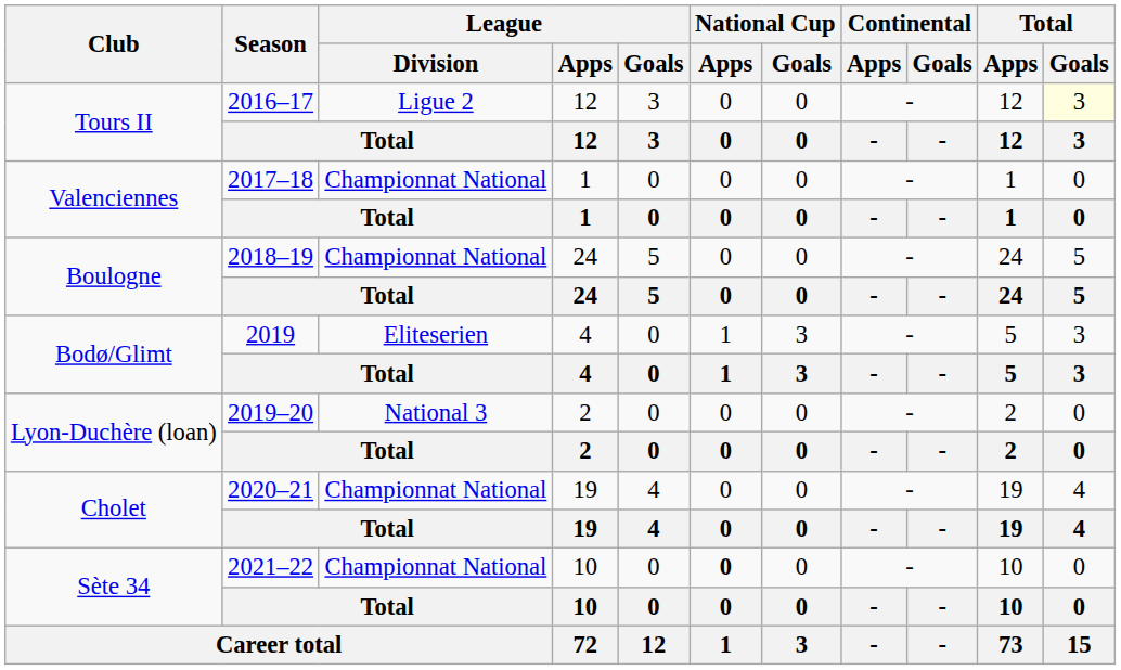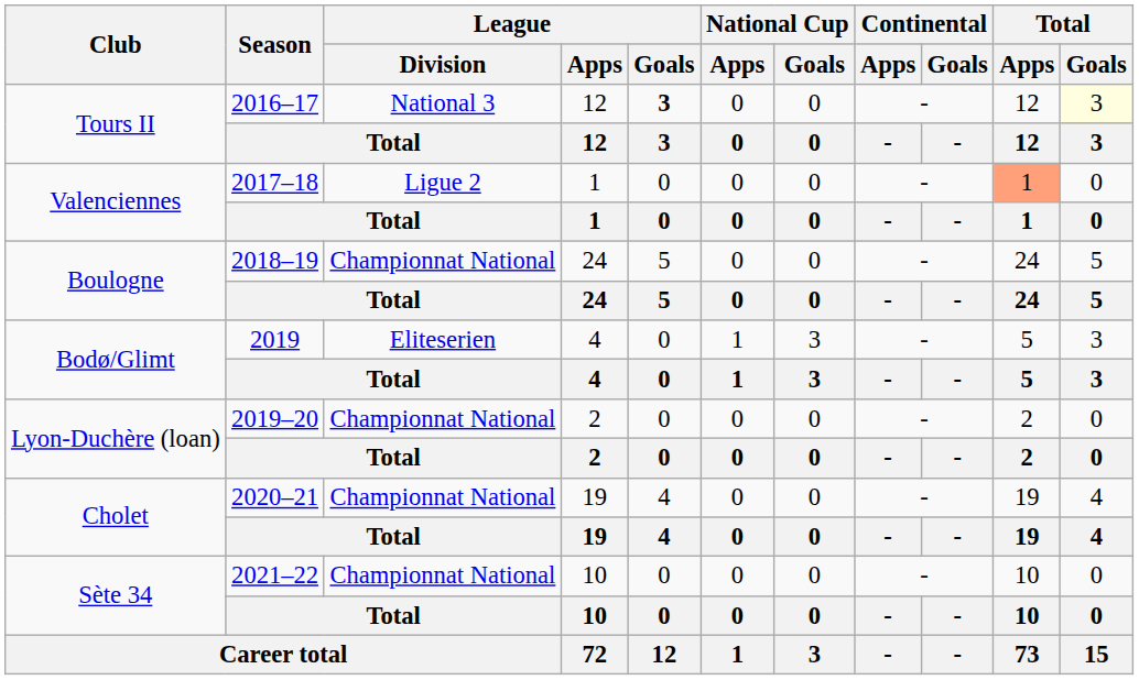Tours II / 2016–17 | League / Division: Ligue 2 -> National 3
Tours II / 2016–17 | League / Goals: normal -> bold
Valenciennes / 2017–18 | League / Division: Championnat National -> Ligue 2
Valenciennes / 2017–18 | Total / Apps: no background -> lightsalmon background
Lyon-Duchère (loan) / 2019–20 | League / Division: National 3 -> Championnat National
Sète 34 / 2021–22 | National Cup / Apps: bold -> normal
